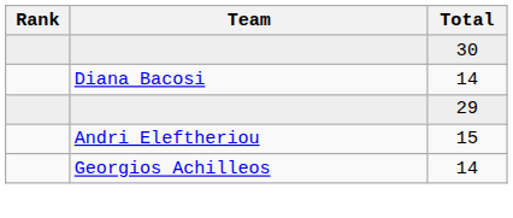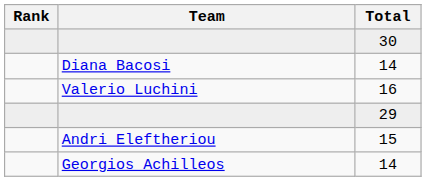+ row: Valerio Luchini | 16
